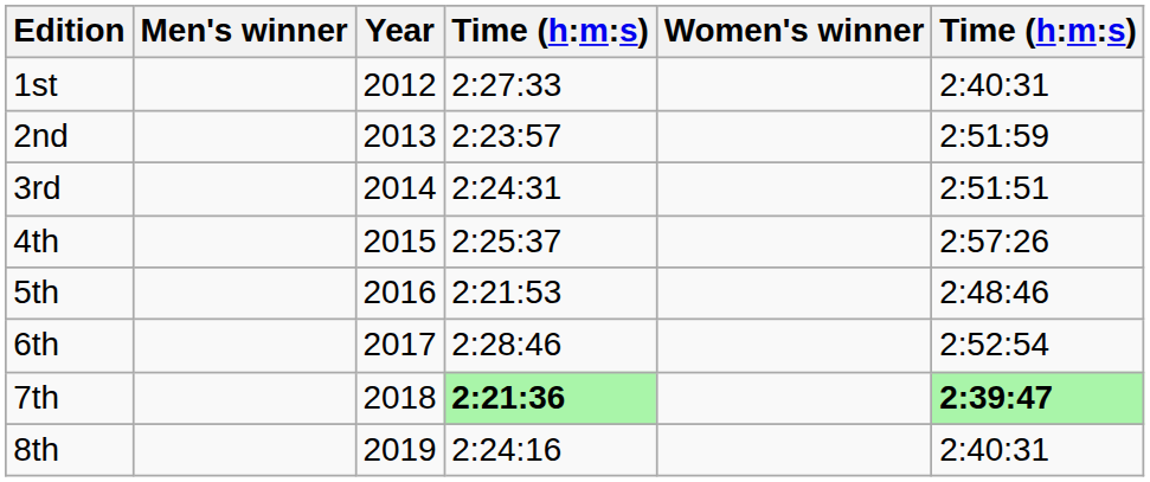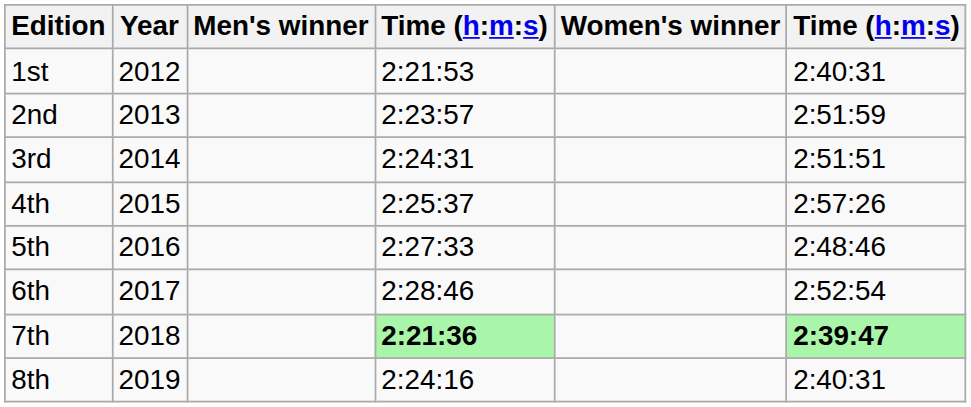columns swapped: Year <-> Men's winner
1st | column 4: 2:27:33 -> 2:21:53
5th | column 4: 2:21:53 -> 2:27:33
